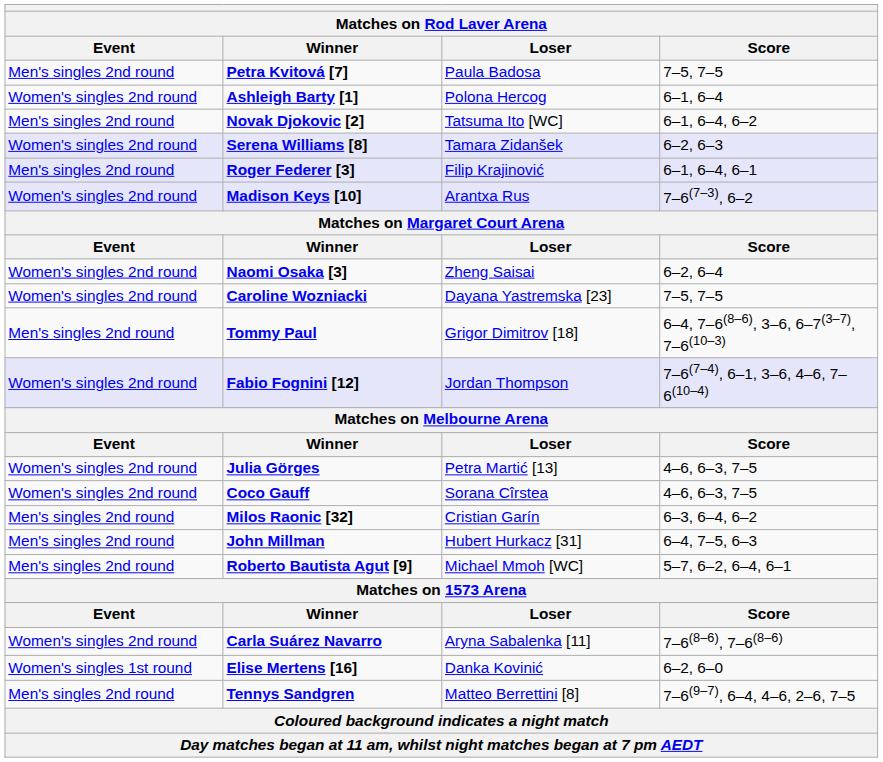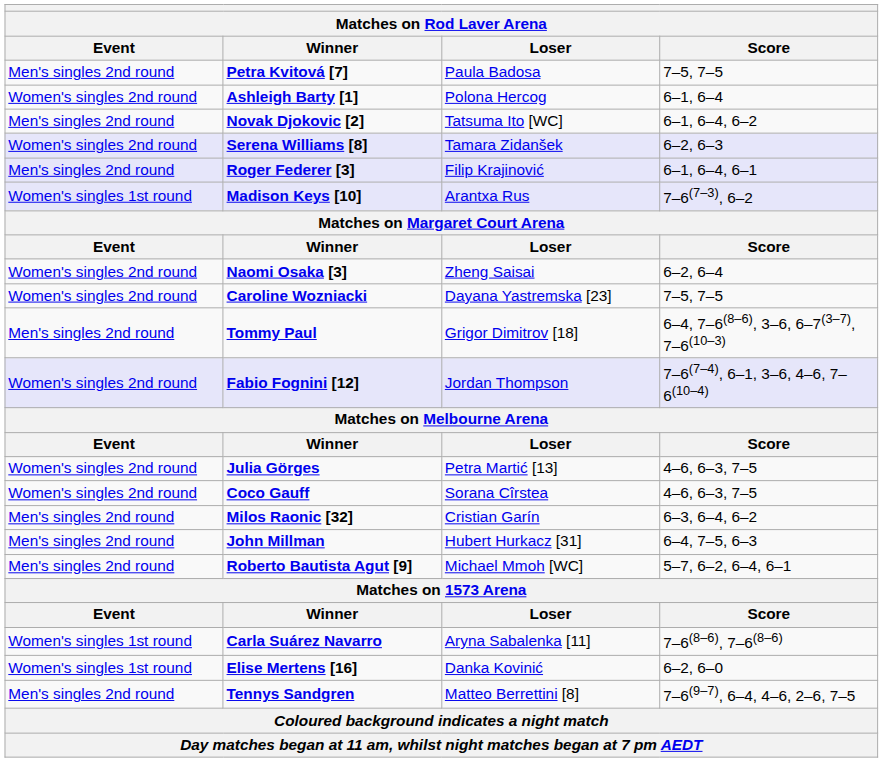Madison Keys [10] | Event: Women's singles 2nd round -> Women's singles 1st round
Carla Suárez Navarro | Event: Women's singles 2nd round -> Women's singles 1st round
